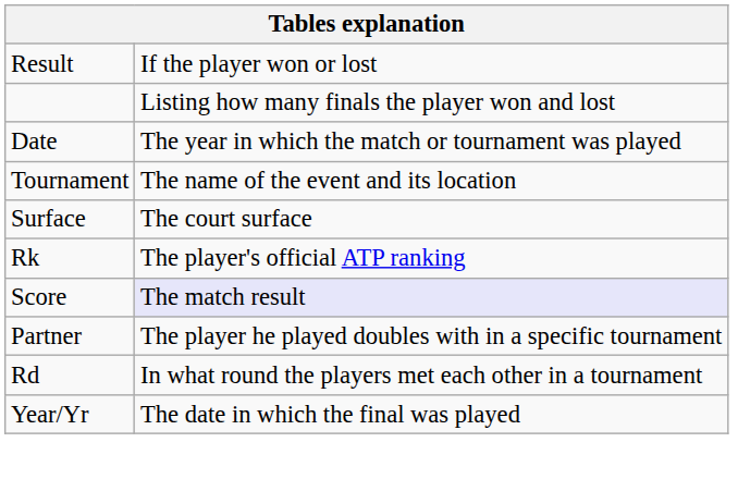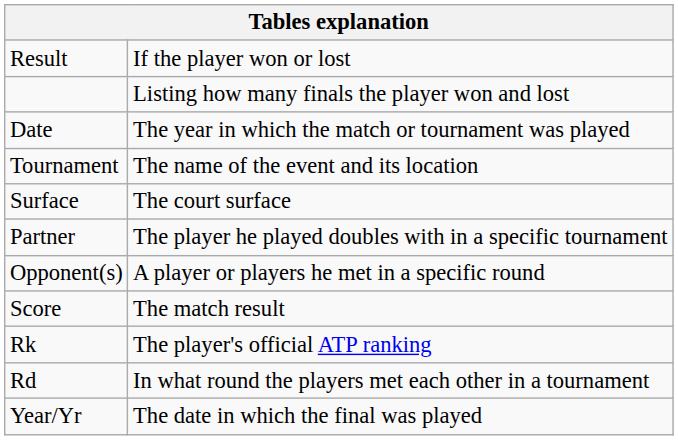rows swapped: Partner <-> Rk
+ row: Opponent(s) | A player or players he met in a specific round
Score | column 2: lavender background -> no background
